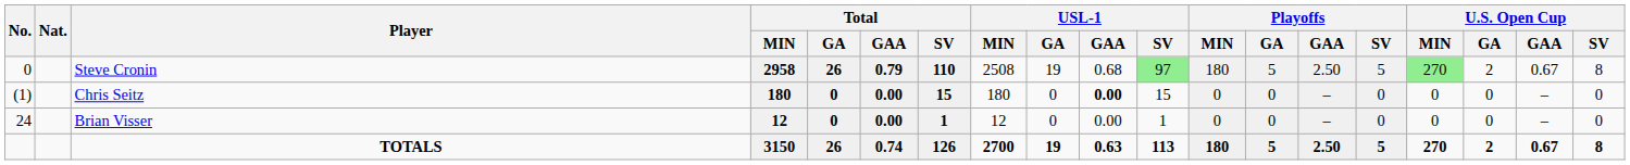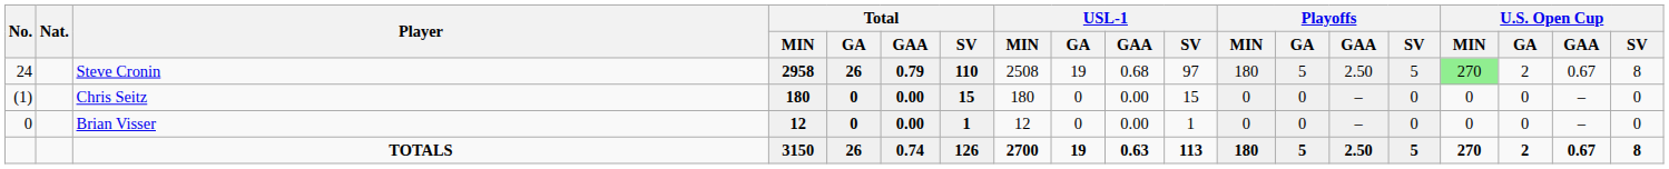Steve Cronin | No.: 0 -> 24
Steve Cronin | USL-1 / SV: lightgreen background -> no background
Chris Seitz | USL-1 / GAA: bold -> normal
Brian Visser | No.: 24 -> 0
